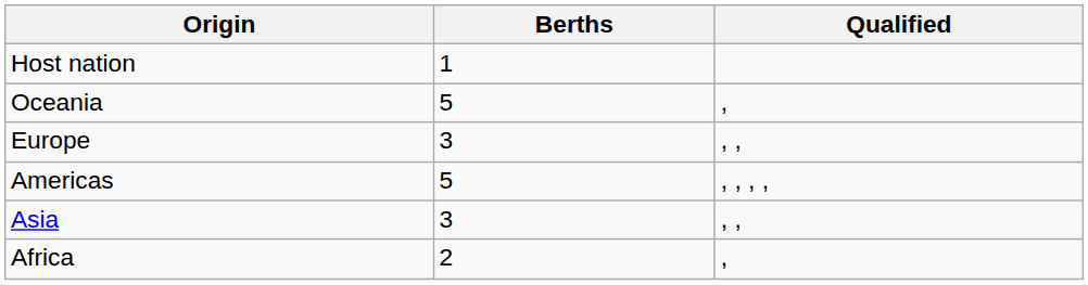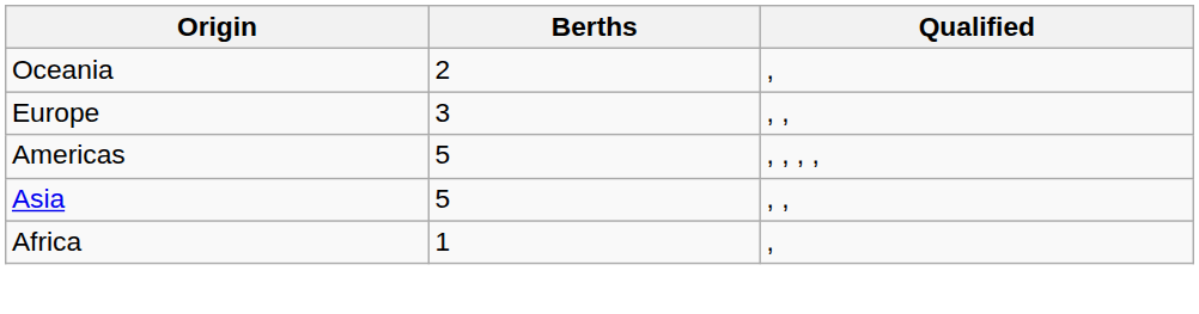- row: Host nation | 1
Oceania | Berths: 5 -> 2
Asia | Berths: 3 -> 5
Africa | Berths: 2 -> 1
